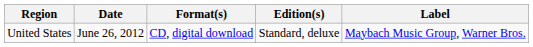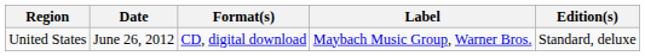columns swapped: Label <-> Edition(s)
